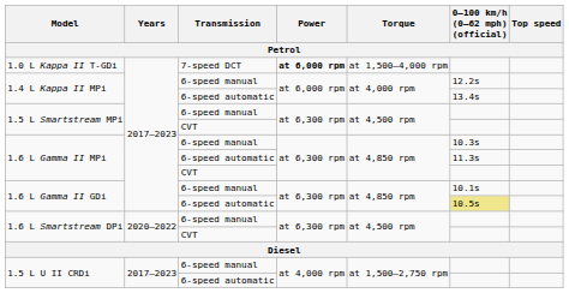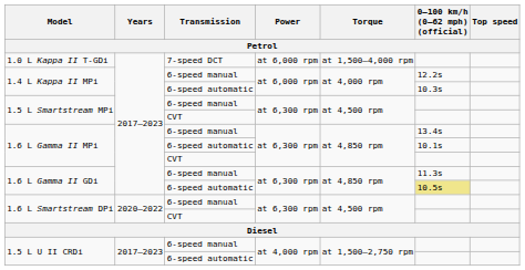1.0 L Kappa II T-GDi | Power: bold -> normal
1.4 L Kappa II MPi / 6-speed automatic | 0–100 km/h (0–62 mph) (official): 13.4s -> 10.3s
1.6 L Gamma II MPi / 6-speed manual | 0–100 km/h (0–62 mph) (official): 10.3s -> 13.4s
1.6 L Gamma II MPi / 6-speed automatic | 0–100 km/h (0–62 mph) (official): 11.3s -> 10.1s
1.6 L Gamma II GDi / 6-speed manual | 0–100 km/h (0–62 mph) (official): 10.1s -> 11.3s
